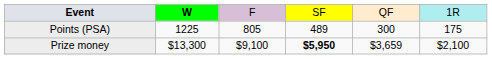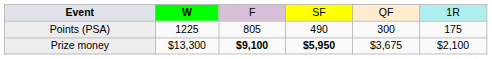Points (PSA) | column 4: 489 -> 490
Prize money | column 3: normal -> bold
Prize money | column 5: $3,659 -> $3,675
